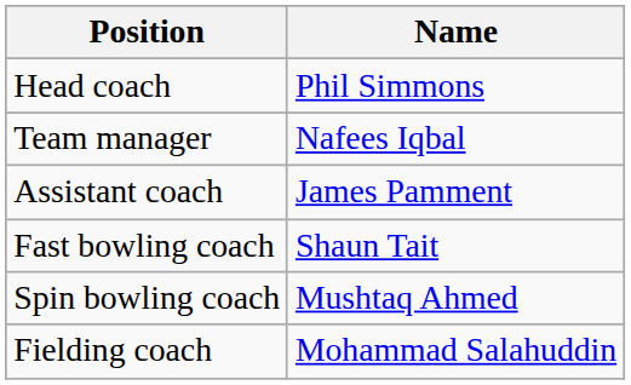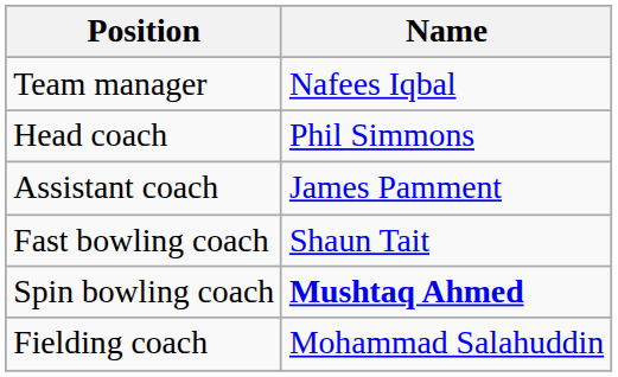rows swapped: Team manager <-> Head coach
Spin bowling coach | Name: normal -> bold
